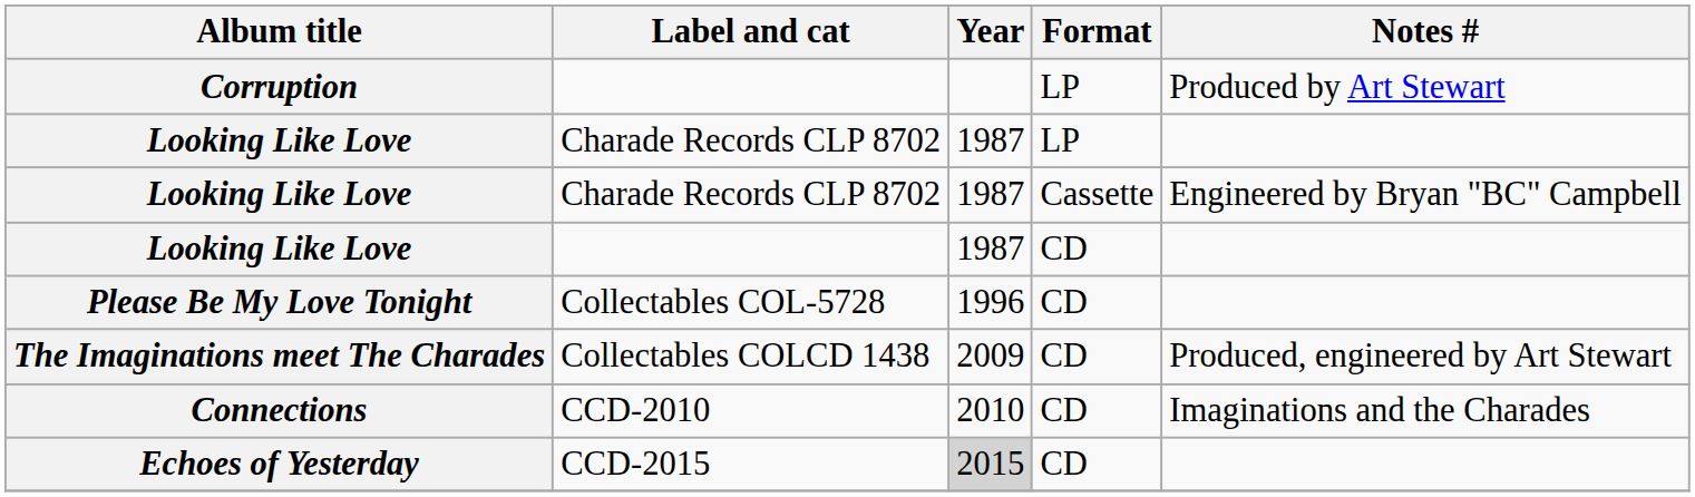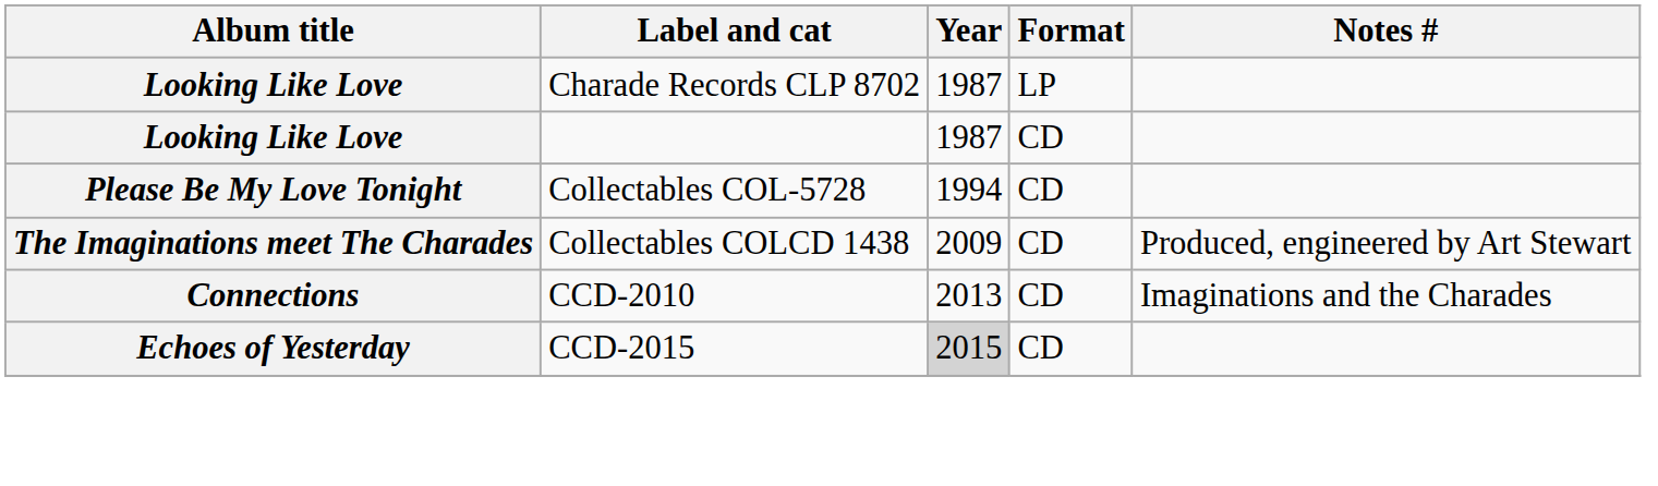- row: Corruption | LP | Produced by Art Stewart
- row: Looking Like Love | Charade Records CLP 8702 | 1987 | Cassette | Engineered by Bryan "BC" Campbell
Please Be My Love Tonight | Year: 1996 -> 1994
Connections | Year: 2010 -> 2013
